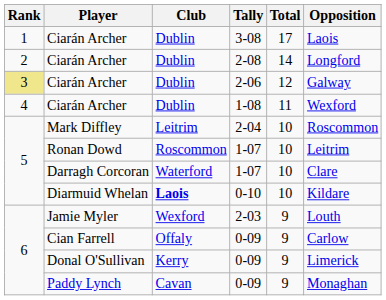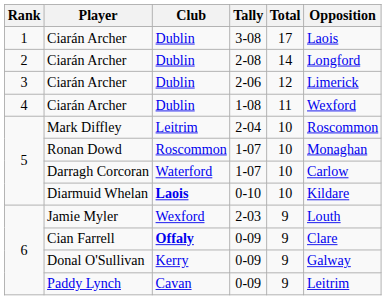Ciarán Archer / 2-06 | Rank: khaki background -> no background
Ciarán Archer / 2-06 | Opposition: Galway -> Limerick
Ronan Dowd | Opposition: Leitrim -> Monaghan
Darragh Corcoran | Opposition: Clare -> Carlow
Cian Farrell | Club: normal -> bold
Cian Farrell | Opposition: Carlow -> Clare
Donal O'Sullivan | Opposition: Limerick -> Galway
Paddy Lynch | Opposition: Monaghan -> Leitrim
